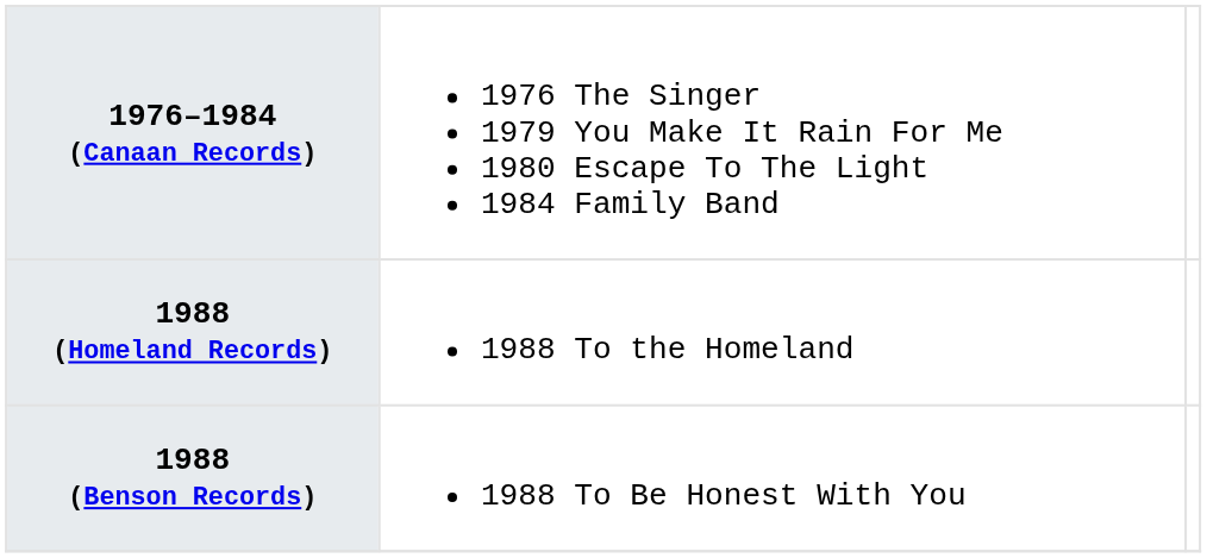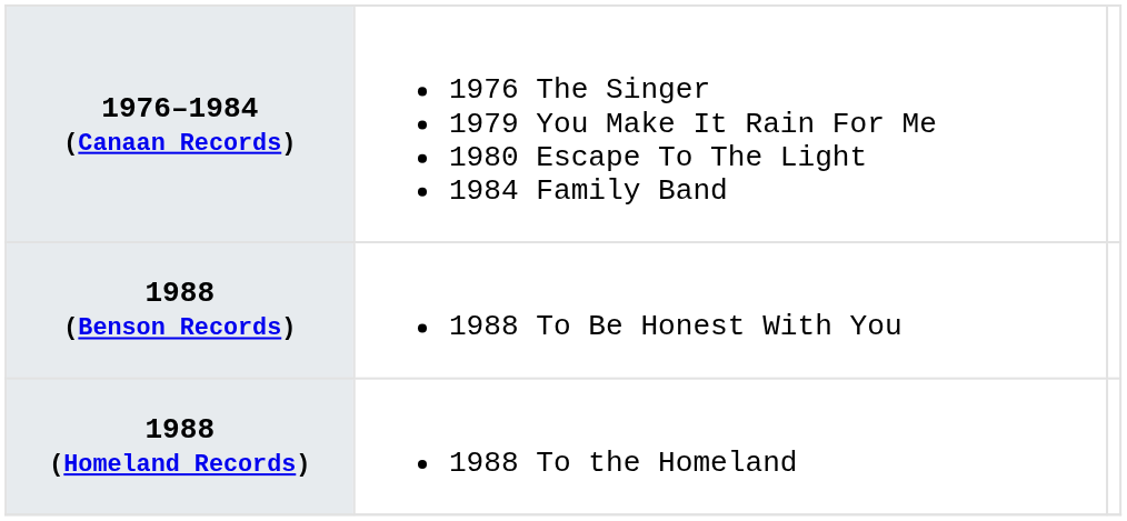rows swapped: 1988 (Benson Records) <-> 1988 (Homeland Records)
